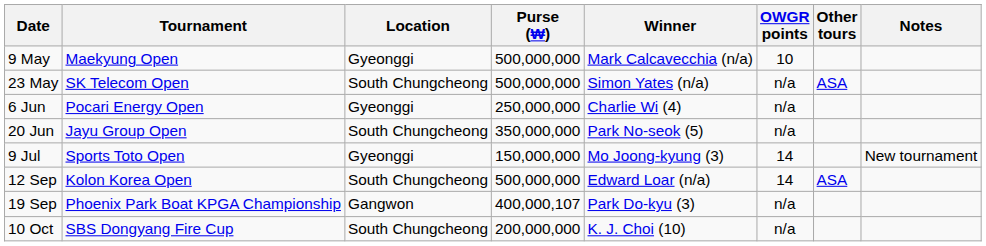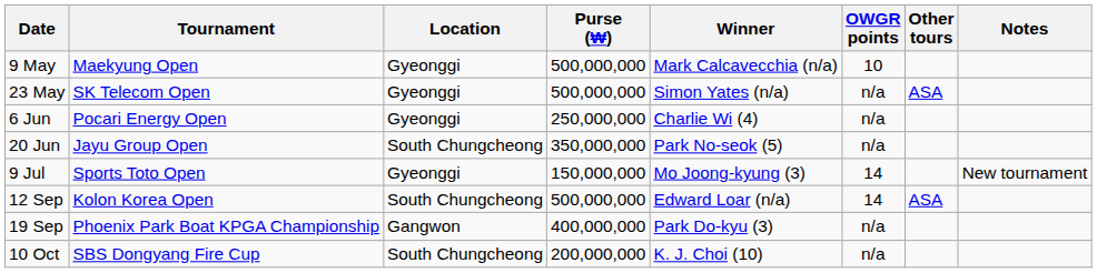23 May | Location: South Chungcheong -> Gyeonggi
19 Sep | Purse (₩): 400,000,107 -> 400,000,000
